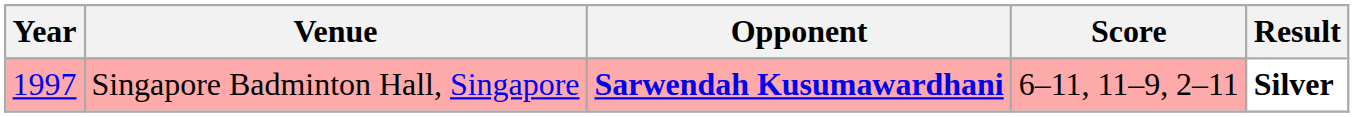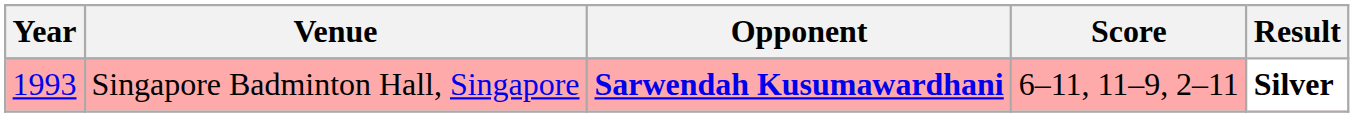Singapore Badminton Hall, Singapore | Year: 1997 -> 1993
